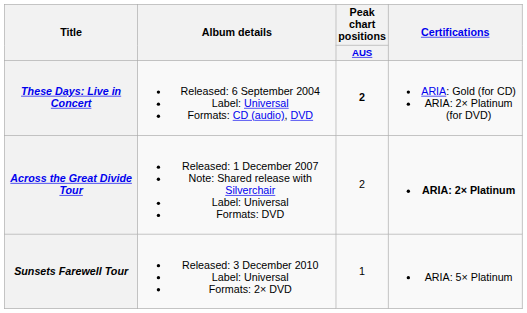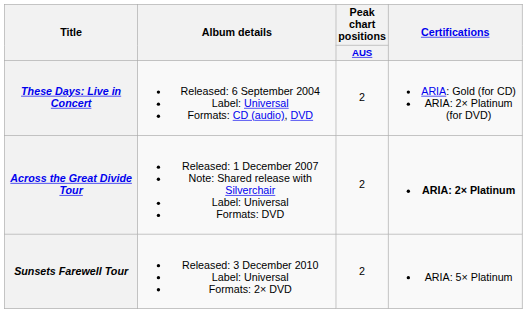These Days: Live in Concert | Peak chart positions / AUS: bold -> normal
Sunsets Farewell Tour | Peak chart positions / AUS: 1 -> 2
